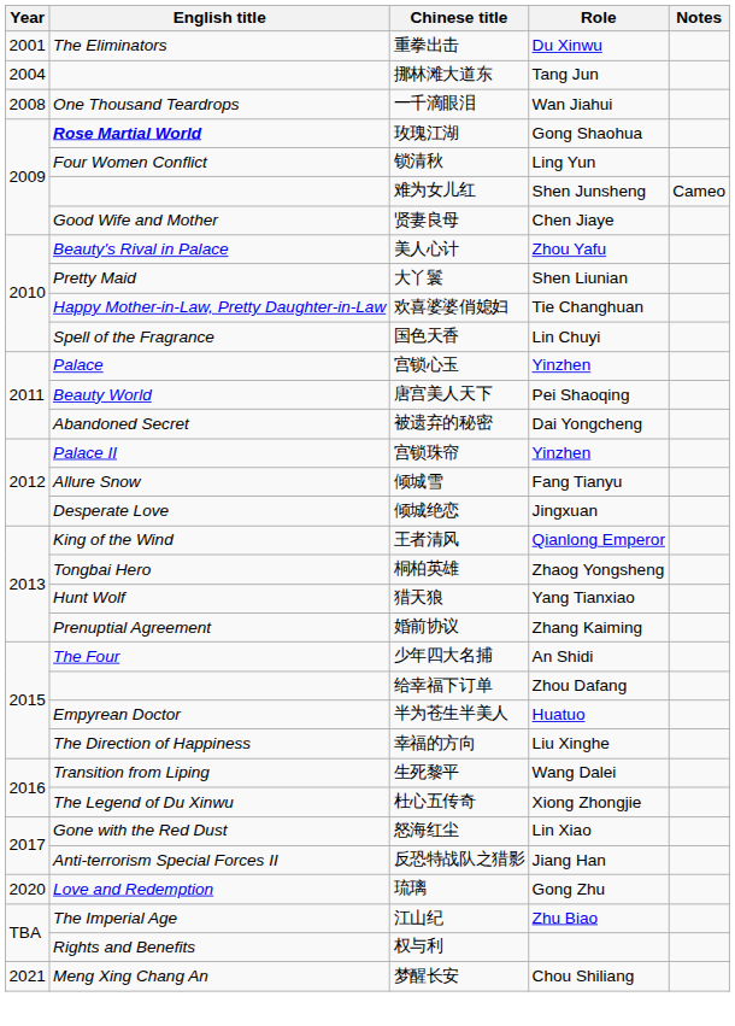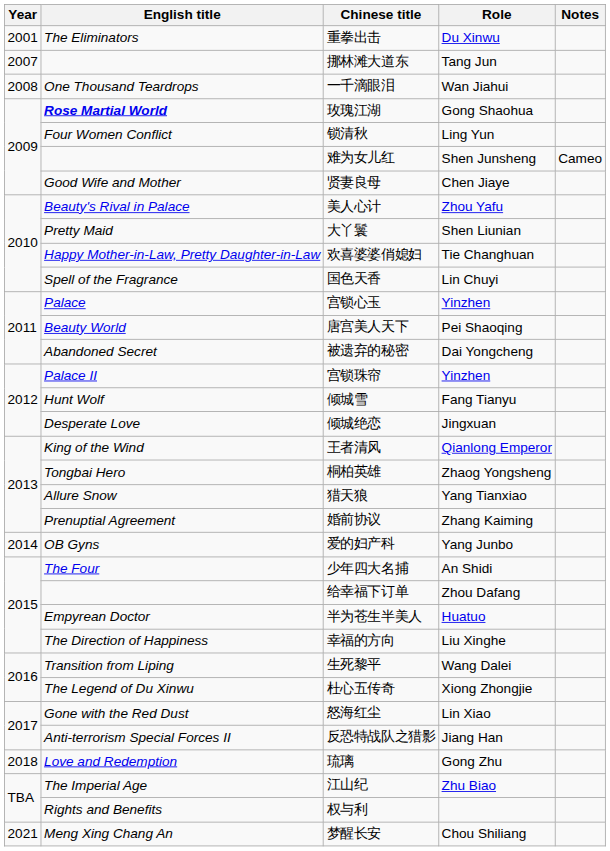挪林滩大道东 | Year: 2004 -> 2007
倾城雪 | English title: Allure Snow -> Hunt Wolf
猎天狼 | English title: Hunt Wolf -> Allure Snow
+ row: 2014 | OB Gyns | 爱的妇产科 | Yang Junbo
琉璃 | Year: 2020 -> 2018
